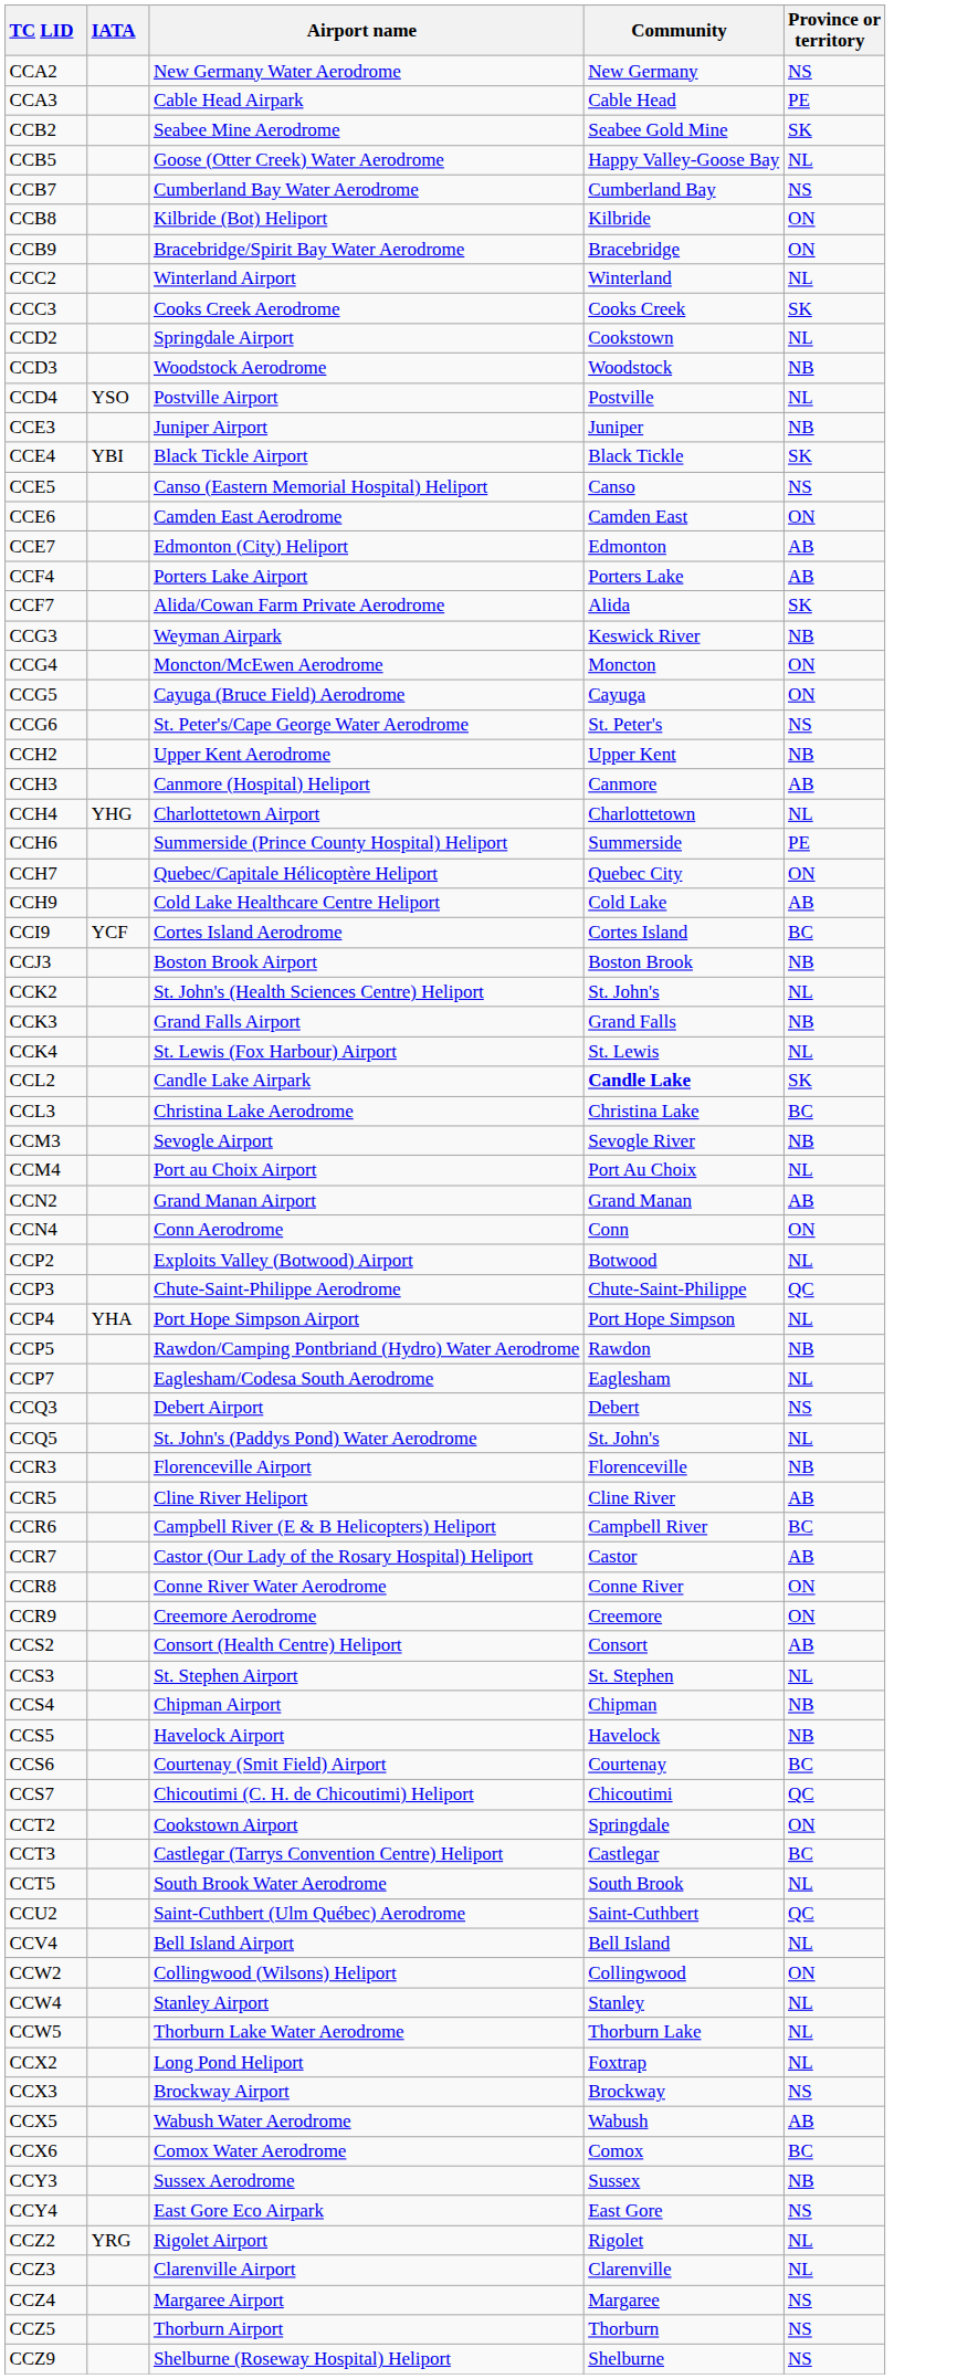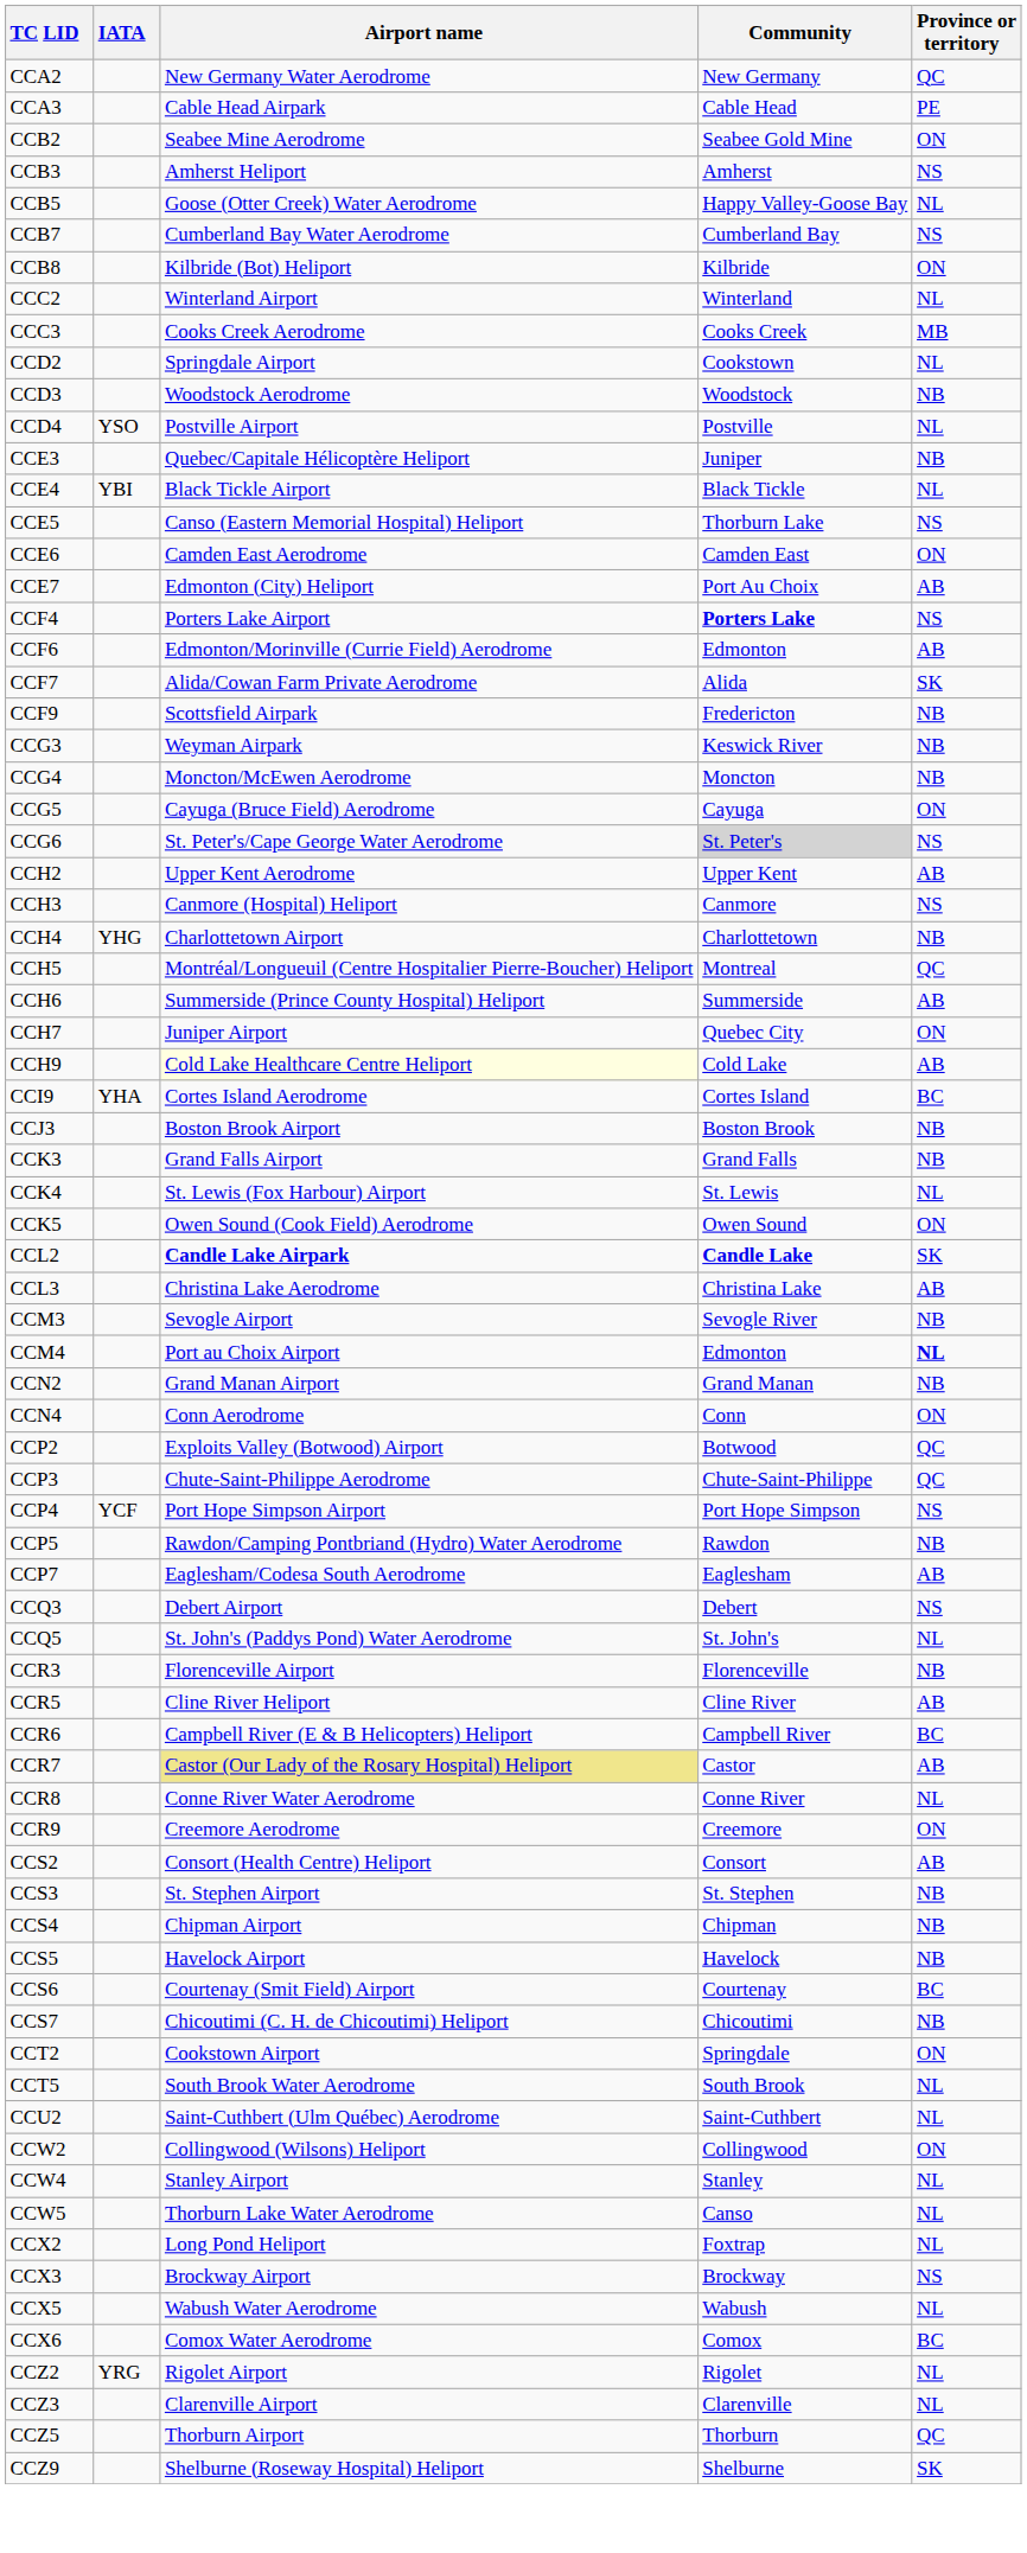CCA2 | Province or territory: NS -> QC
CCB2 | Province or territory: SK -> ON
+ row: CCB3 | Amherst Heliport | Amherst | NS
- row: CCB9 | Bracebridge/Spirit Bay Water Aerodrome | Bracebridge | ON
CCC3 | Province or territory: SK -> MB
CCE3 | Airport name: Juniper Airport -> Quebec/Capitale Hélicoptère Heliport
CCE4 | Province or territory: SK -> NL
CCE5 | Community: Canso -> Thorburn Lake
CCE7 | Community: Edmonton -> Port Au Choix
CCF4 | Community: normal -> bold
CCF4 | Province or territory: AB -> NS
+ row: CCF6 | Edmonton/Morinville (Currie Field) Aerodrome | Edmonton | AB
+ row: CCF9 | Scottsfield Airpark | Fredericton | NB
CCG4 | Province or territory: ON -> NB
CCG6 | Community: no background -> lightgrey background
CCH2 | Province or territory: NB -> AB
CCH3 | Province or territory: AB -> NS
CCH4 | Province or territory: NL -> NB
+ row: CCH5 | Montréal/Longueuil (Centre Hospitalier Pierre-Boucher) Heliport | Montreal | QC
CCH6 | Province or territory: PE -> AB
CCH7 | Airport name: Quebec/Capitale Hélicoptère Heliport -> Juniper Airport
CCH9 | Airport name: no background -> lightyellow background
CCI9 | IATA: YCF -> YHA
- row: CCK2 | St. John's (Health Sciences Centre) Heliport | St. John's | NL
+ row: CCK5 | Owen Sound (Cook Field) Aerodrome | Owen Sound | ON
CCL2 | Airport name: normal -> bold
CCL3 | Province or territory: BC -> AB
CCM4 | Community: Port Au Choix -> Edmonton
CCM4 | Province or territory: normal -> bold
CCN2 | Province or territory: AB -> NB
CCP2 | Province or territory: NL -> QC
CCP4 | IATA: YHA -> YCF
CCP4 | Province or territory: NL -> NS
CCP7 | Province or territory: NL -> AB
CCR7 | Airport name: no background -> khaki background
CCR8 | Province or territory: ON -> NL
CCS3 | Province or territory: NL -> NB
CCS7 | Province or territory: QC -> NB
- row: CCT3 | Castlegar (Tarrys Convention Centre) Heliport | Castlegar | BC
CCU2 | Province or territory: QC -> NL
- row: CCV4 | Bell Island Airport | Bell Island | NL
CCW5 | Community: Thorburn Lake -> Canso
CCX5 | Province or territory: AB -> NL
- row: CCY3 | Sussex Aerodrome | Sussex | NB
- row: CCY4 | East Gore Eco Airpark | East Gore | NS
- row: CCZ4 | Margaree Airport | Margaree | NS
CCZ5 | Province or territory: NS -> QC
CCZ9 | Province or territory: NS -> SK
